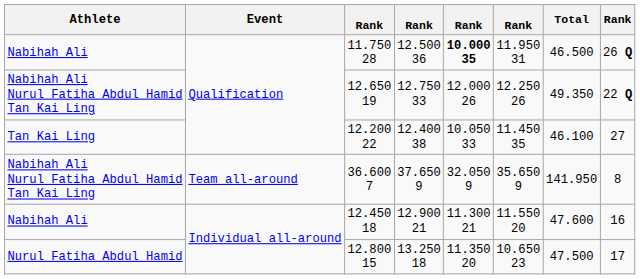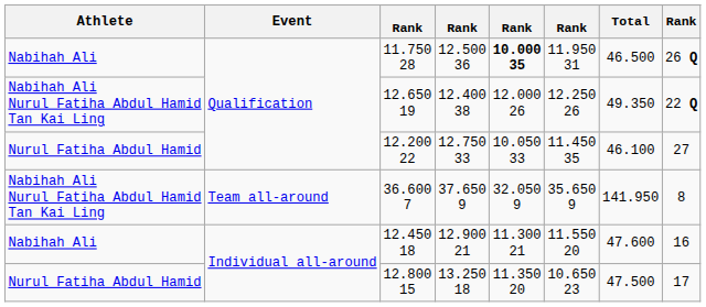12.650 19 | column 4: 12.750 33 -> 12.400 38
12.200 22 | Athlete: Tan Kai Ling -> Nurul Fatiha Abdul Hamid
12.200 22 | column 4: 12.400 38 -> 12.750 33
